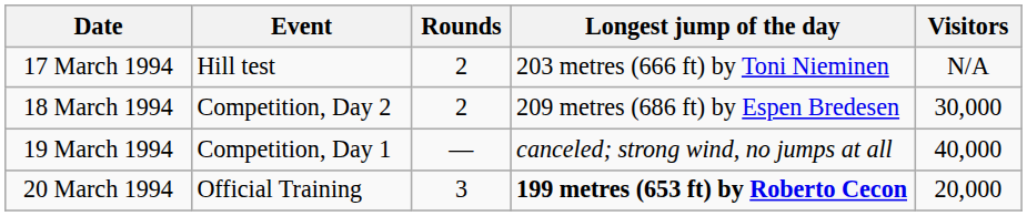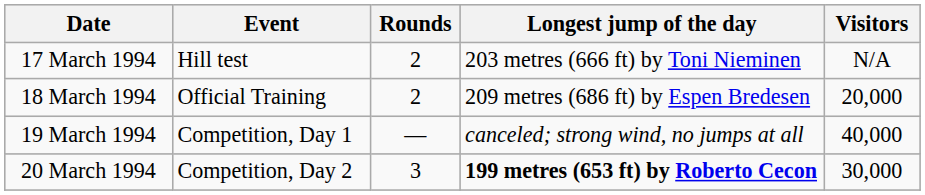18 March 1994 | Event: Competition, Day 2 -> Official Training
18 March 1994 | Visitors: 30,000 -> 20,000
20 March 1994 | Event: Official Training -> Competition, Day 2
20 March 1994 | Visitors: 20,000 -> 30,000
